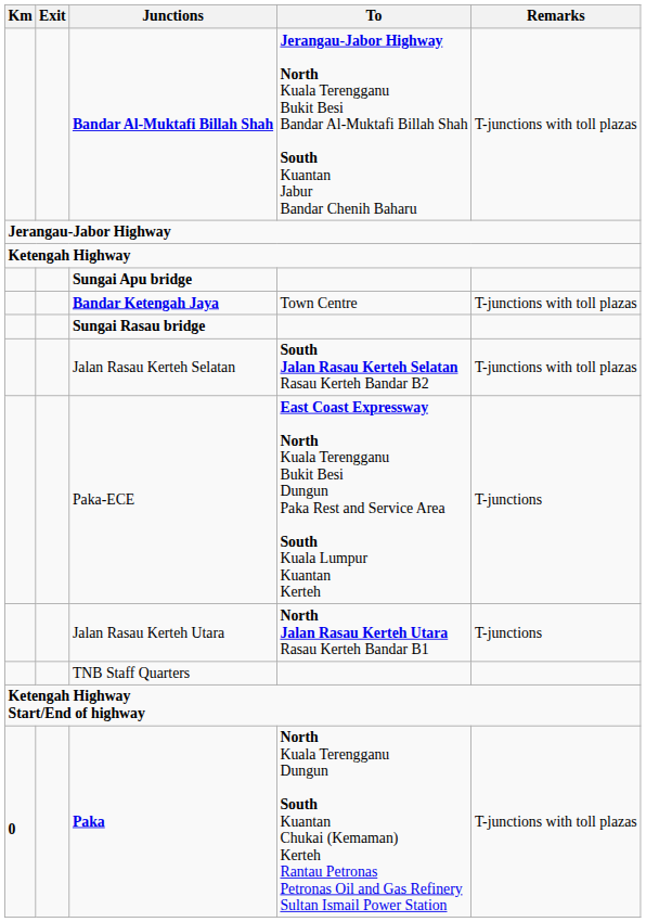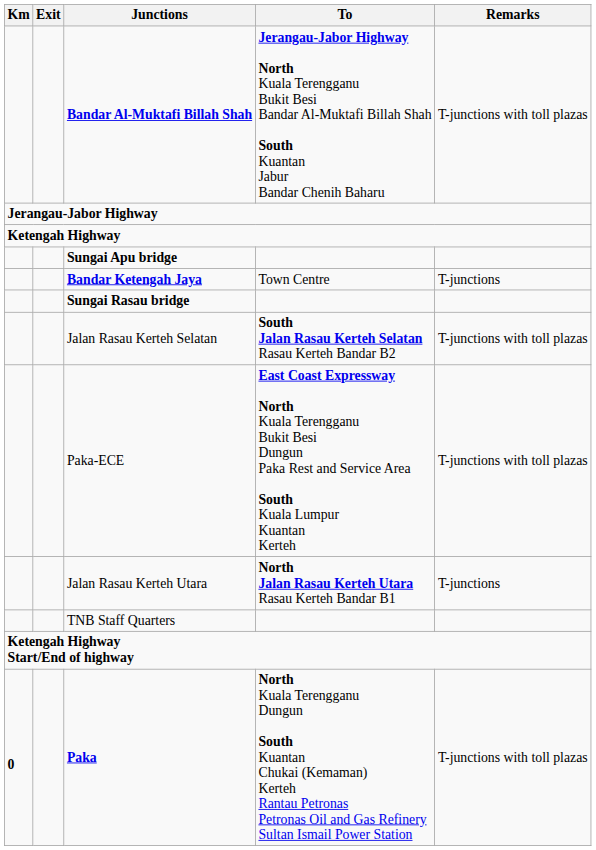Bandar Ketengah Jaya | Remarks: T-junctions with toll plazas -> T-junctions
Paka-ECE | Remarks: T-junctions -> T-junctions with toll plazas
